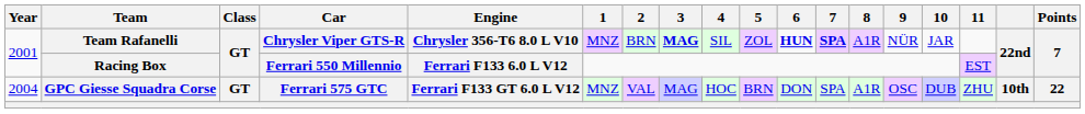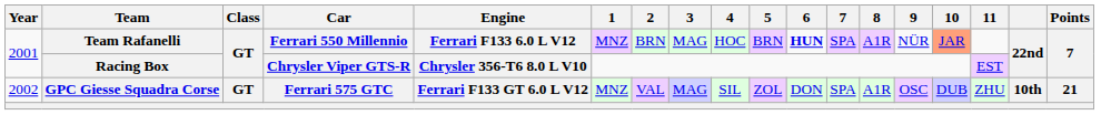Team Rafanelli | Car: Chrysler Viper GTS-R -> Ferrari 550 Millennio
Team Rafanelli | Engine: Chrysler 356-T6 8.0 L V10 -> Ferrari F133 6.0 L V12
Team Rafanelli | 3: bold -> normal
Team Rafanelli | 4: SIL -> HOC
Team Rafanelli | 5: ZOL -> BRN
Team Rafanelli | 7: bold -> normal
Team Rafanelli | 10: no background -> lightsalmon background
Racing Box | Car: Ferrari 550 Millennio -> Chrysler Viper GTS-R
Racing Box | Engine: Ferrari F133 6.0 L V12 -> Chrysler 356-T6 8.0 L V10
GPC Giesse Squadra Corse | Year: 2004 -> 2002
GPC Giesse Squadra Corse | 4: HOC -> SIL
GPC Giesse Squadra Corse | 5: BRN -> ZOL
GPC Giesse Squadra Corse | Points: 22 -> 21
